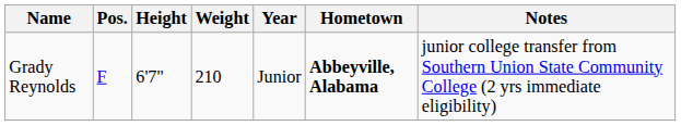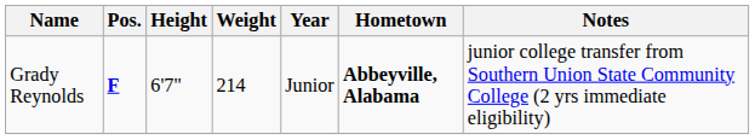Grady Reynolds | Pos.: normal -> bold
Grady Reynolds | Weight: 210 -> 214
